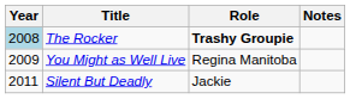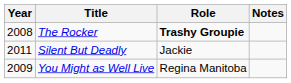The Rocker | Year: lightblue background -> no background
rows swapped: You Might as Well Live <-> Silent But Deadly
